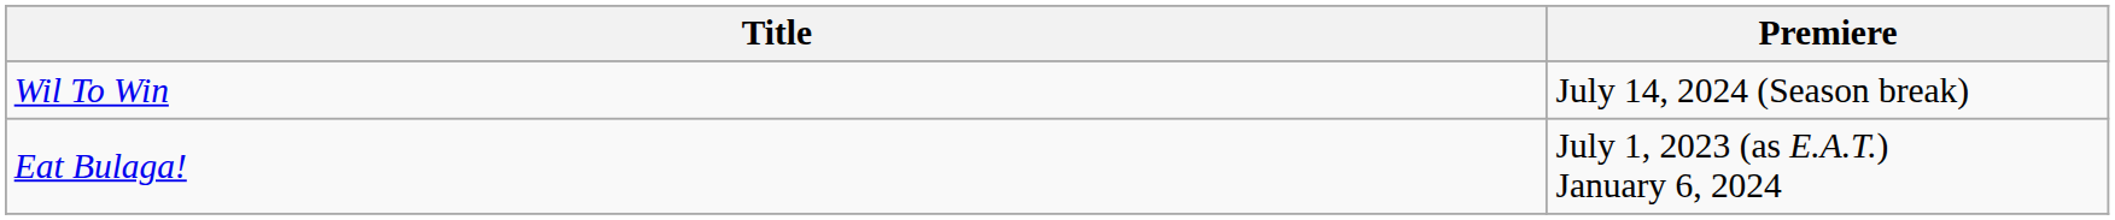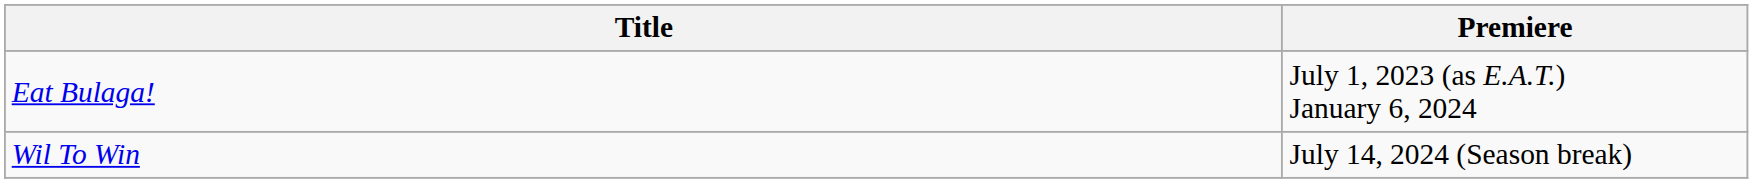rows swapped: Eat Bulaga! <-> Wil To Win
